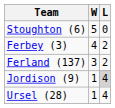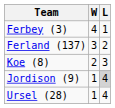- row: Stoughton (6) | 5 | 0
Ferbey (3) | L: 2 -> 1
+ row: Koe (8) | 2 | 3
